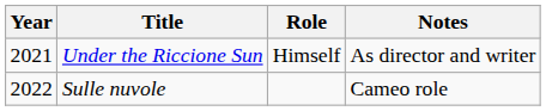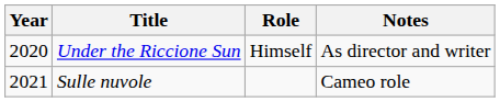Under the Riccione Sun | Year: 2021 -> 2020
Sulle nuvole | Year: 2022 -> 2021
